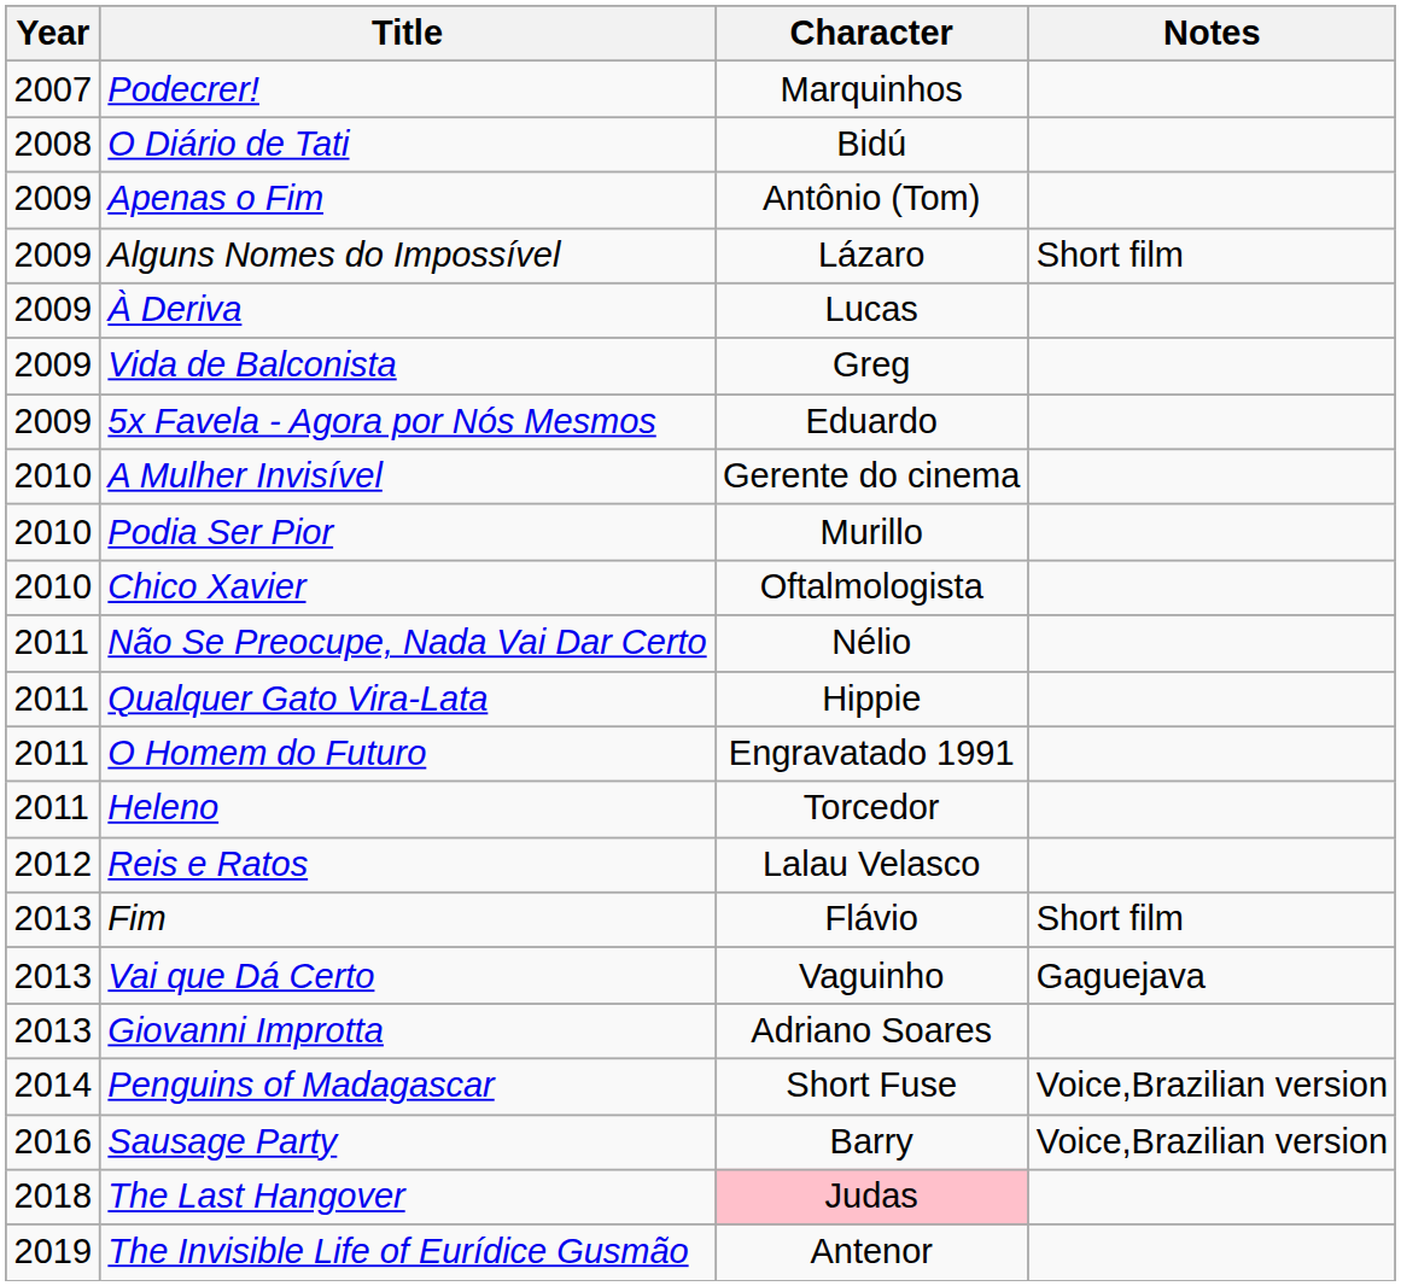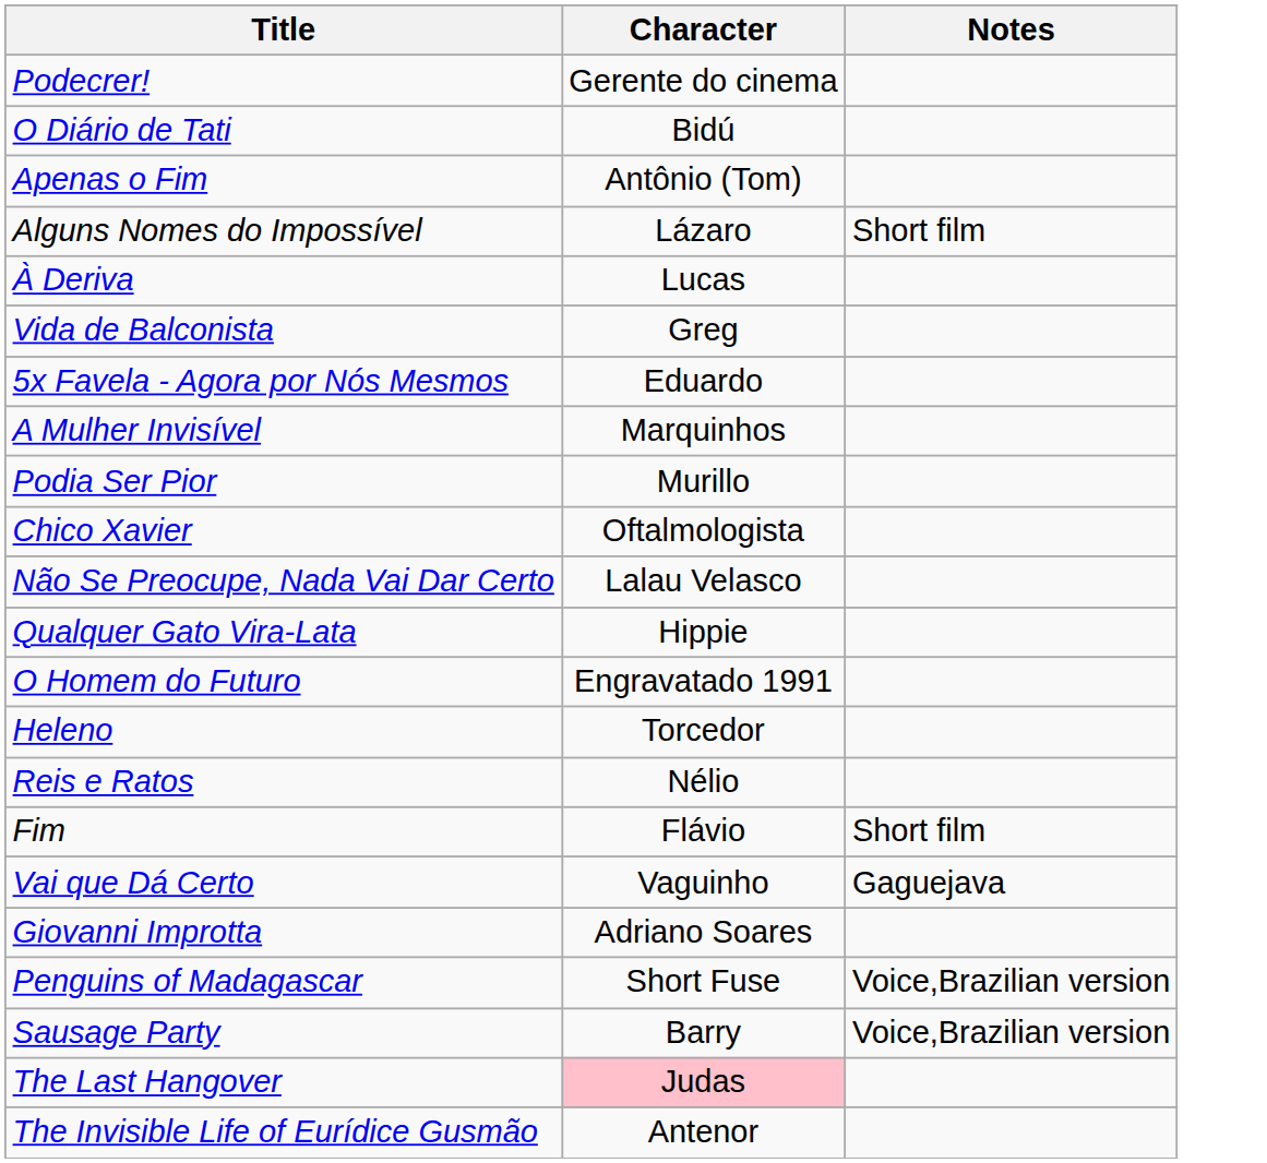- column: Year | 2007 | 2008 | 2009 | 2009 | 2009 | 2009 | 2009 | 2010 | 2010 | 2010 | 2011 | 2011 | 2011 | 2011 | 2012 | 2013 | 2013 | 2013 | 2014 | 2016 | 2018 | 2019
Podecrer! | Character: Marquinhos -> Gerente do cinema
A Mulher Invisível | Character: Gerente do cinema -> Marquinhos
Não Se Preocupe, Nada Vai Dar Certo | Character: Nélio -> Lalau Velasco
Reis e Ratos | Character: Lalau Velasco -> Nélio
